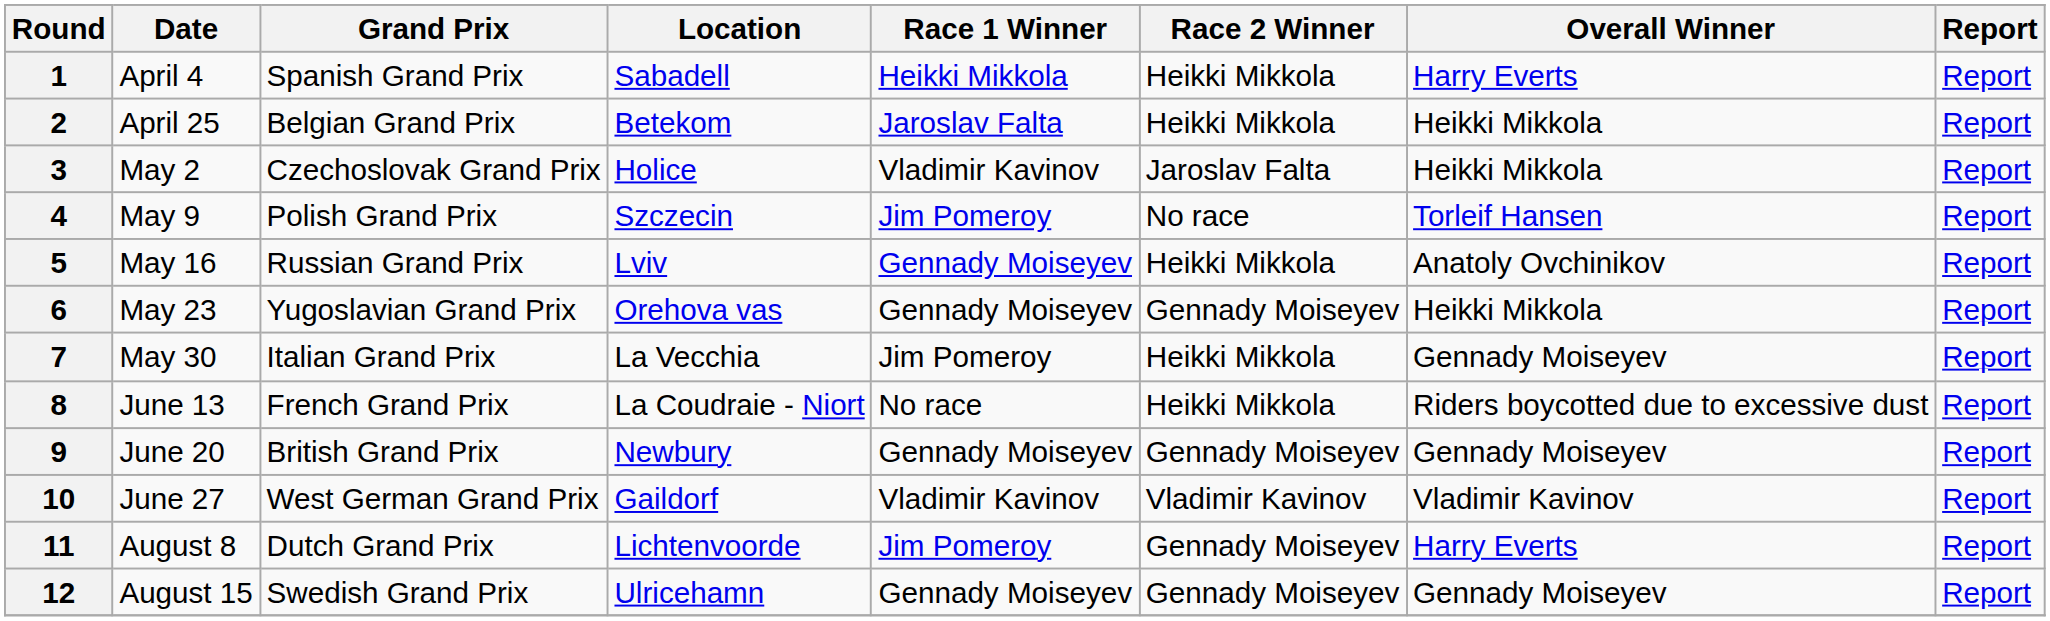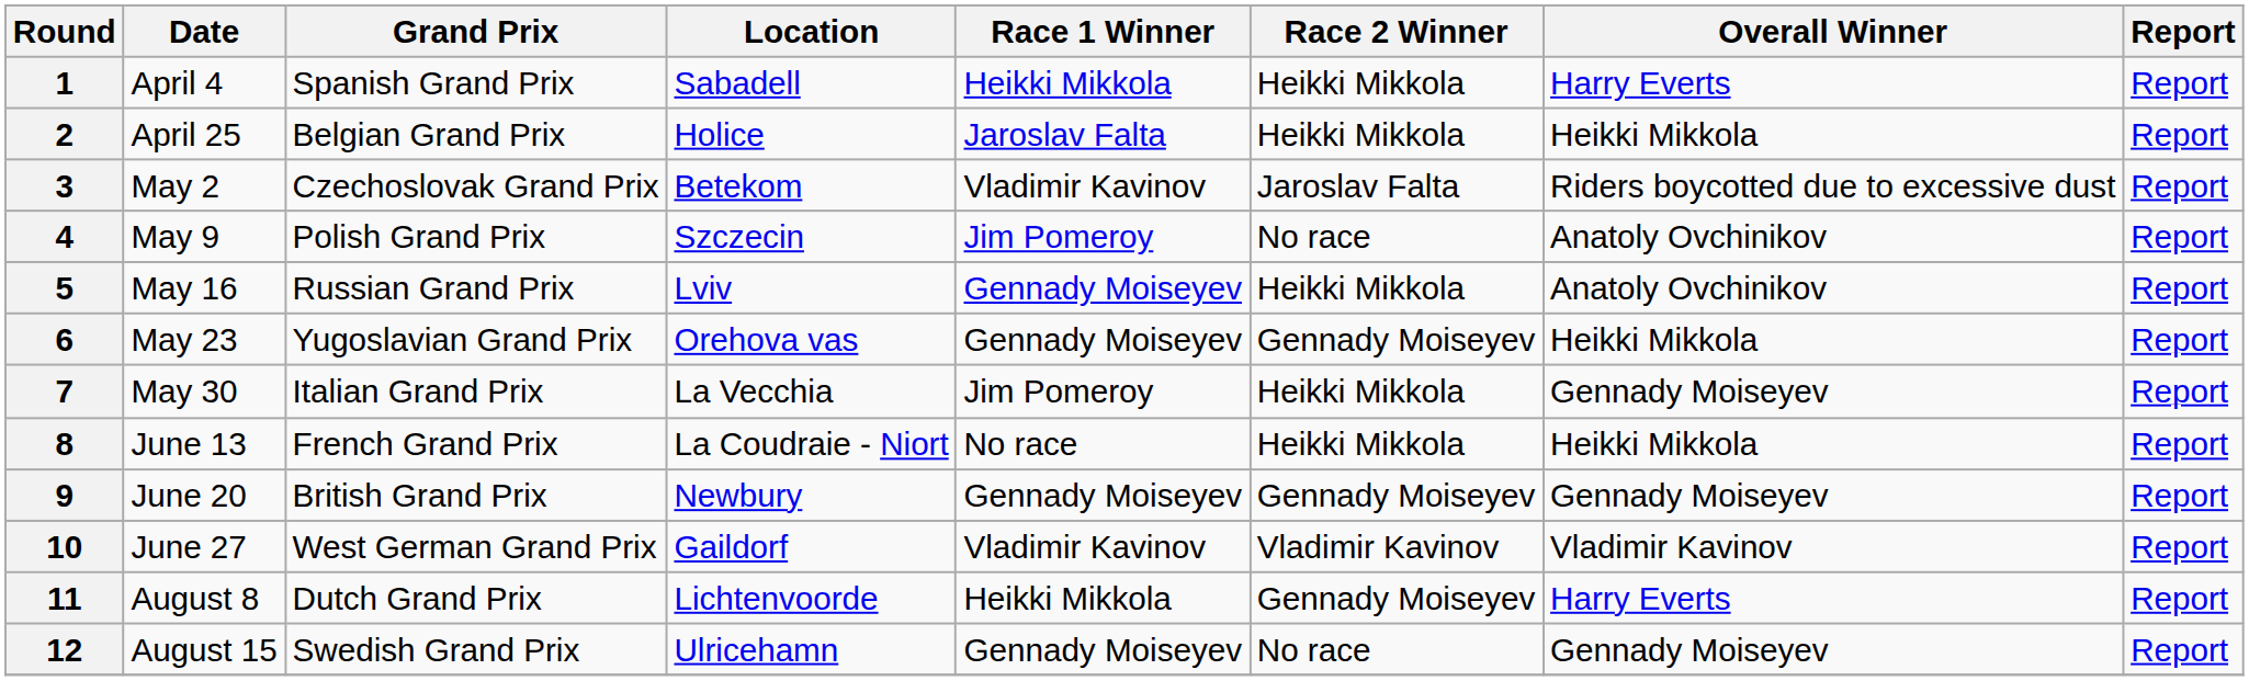2 | Location: Betekom -> Holice
3 | Location: Holice -> Betekom
3 | Overall Winner: Heikki Mikkola -> Riders boycotted due to excessive dust
4 | Overall Winner: Torleif Hansen -> Anatoly Ovchinikov
8 | Overall Winner: Riders boycotted due to excessive dust -> Heikki Mikkola
11 | Race 1 Winner: Jim Pomeroy -> Heikki Mikkola
12 | Race 2 Winner: Gennady Moiseyev -> No race
